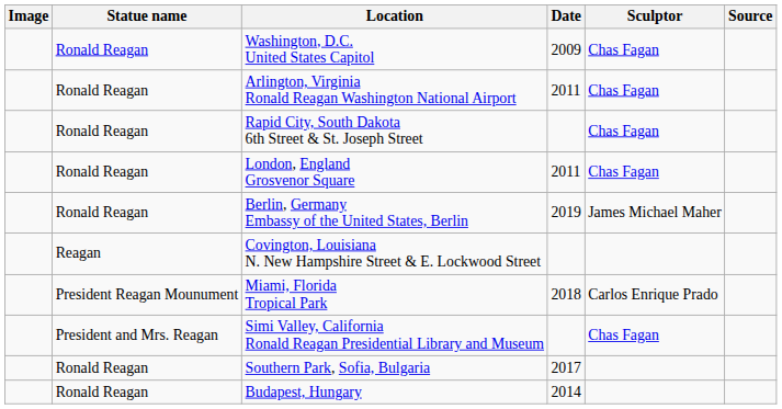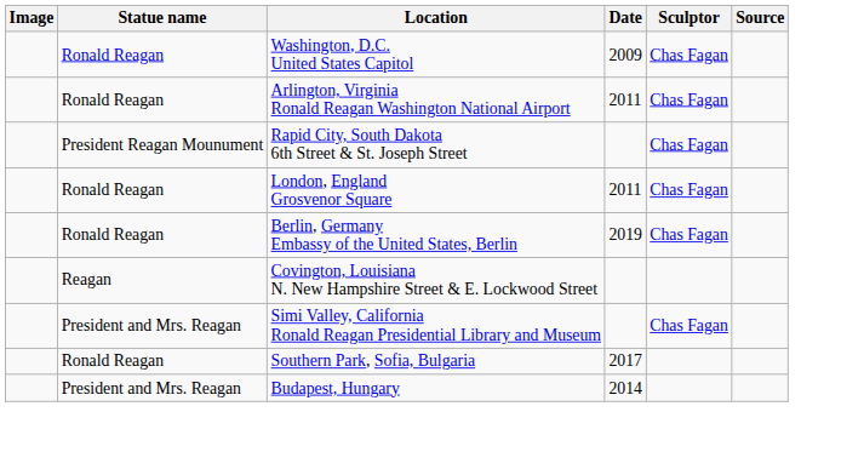Rapid City, South Dakota 6th Street & St. Joseph Street | Statue name: Ronald Reagan -> President Reagan Mounument
Berlin, Germany Embassy of the United States, Berlin | Sculptor: James Michael Maher -> Chas Fagan
- row: President Reagan Mounument | Miami, Florida Tropical Park | 2018 | Carlos Enrique Prado
Budapest, Hungary | Statue name: Ronald Reagan -> President and Mrs. Reagan
